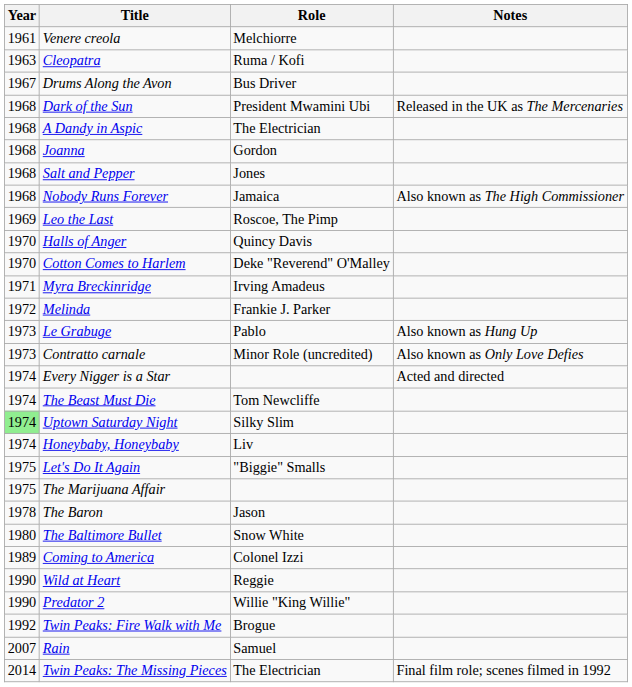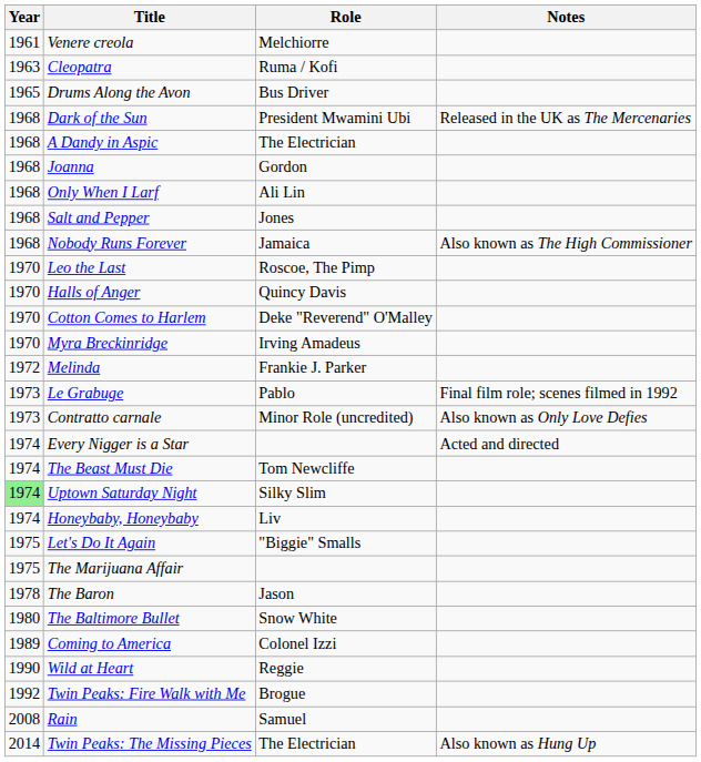Drums Along the Avon | Year: 1967 -> 1965
+ row: 1968 | Only When I Larf | Ali Lin
Leo the Last | Year: 1969 -> 1970
Myra Breckinridge | Year: 1971 -> 1970
Le Grabuge | Notes: Also known as Hung Up -> Final film role; scenes filmed in 1992
- row: 1990 | Predator 2 | Willie "King Willie"
Rain | Year: 2007 -> 2008
Twin Peaks: The Missing Pieces | Notes: Final film role; scenes filmed in 1992 -> Also known as Hung Up
